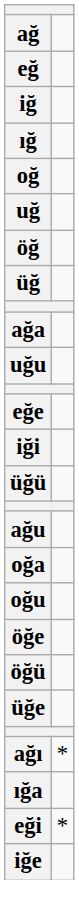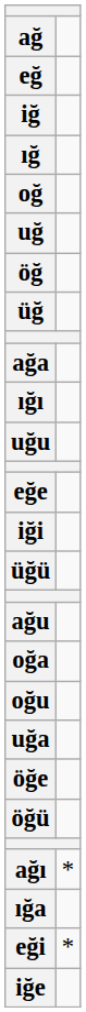+ row: ığı
+ row: uğa
- row: üğe
